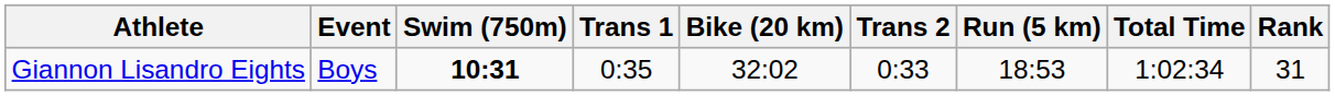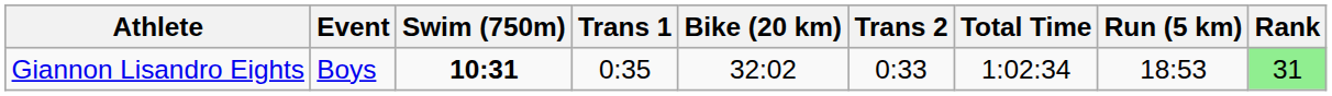columns swapped: Run (5 km) <-> Total Time
Giannon Lisandro Eights | Rank: no background -> lightgreen background
